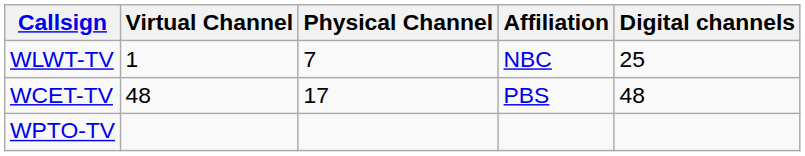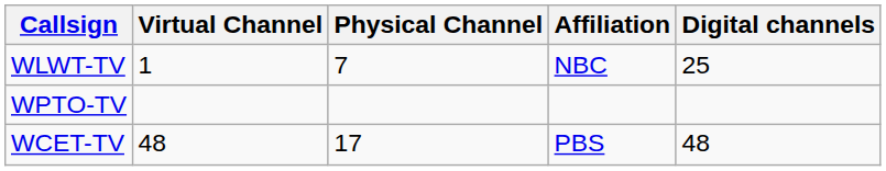rows swapped: WCET-TV <-> WPTO-TV
